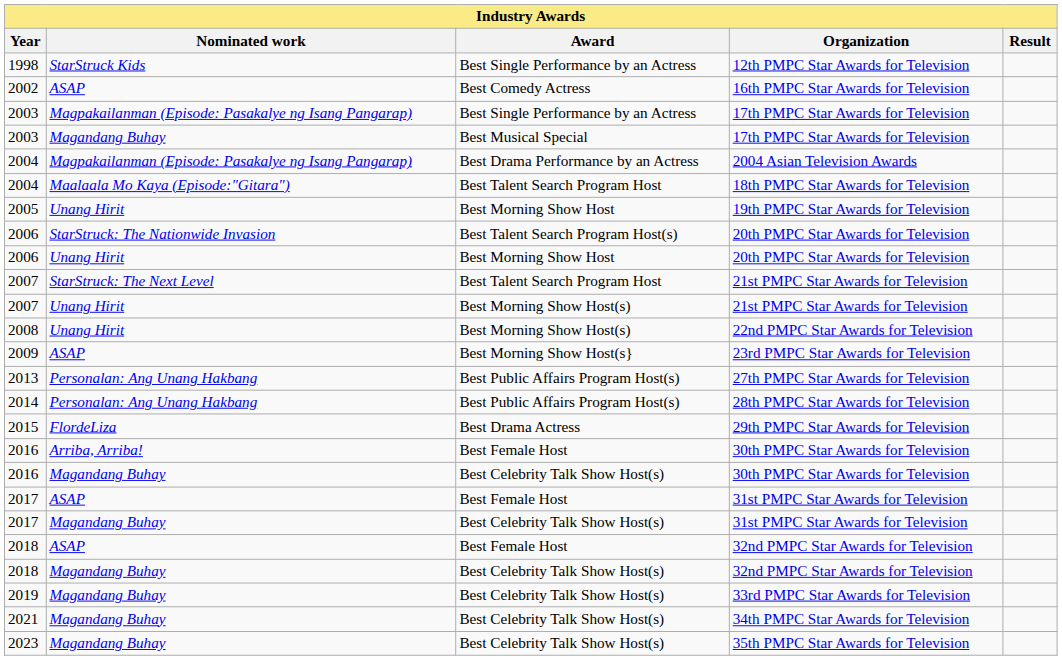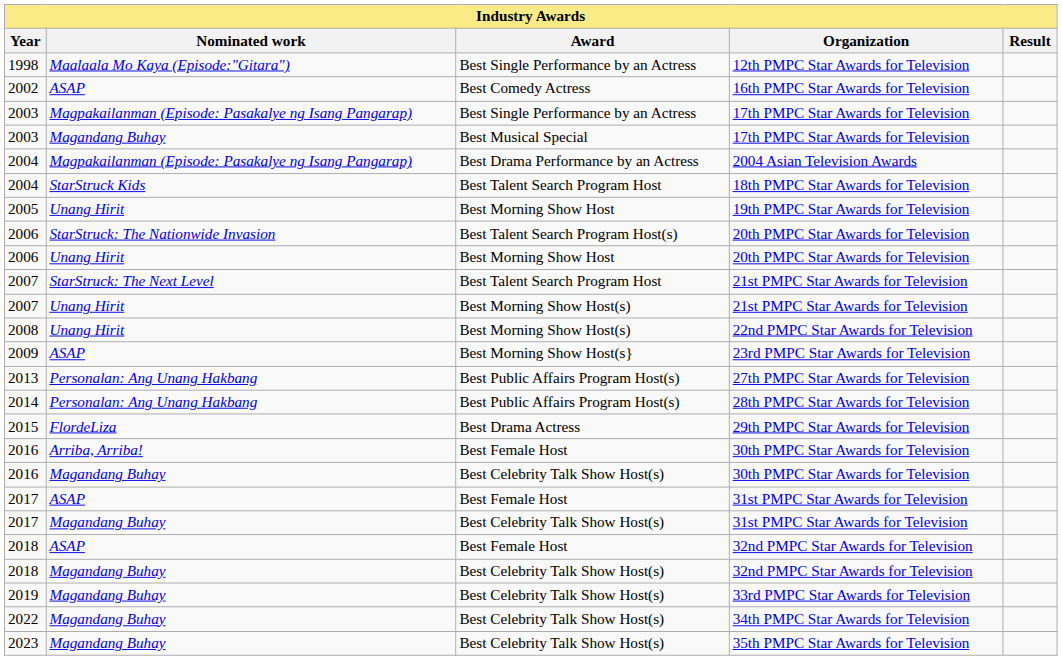12th PMPC Star Awards for Television | Nominated work: StarStruck Kids -> Maalaala Mo Kaya (Episode:"Gitara")
18th PMPC Star Awards for Television | Nominated work: Maalaala Mo Kaya (Episode:"Gitara") -> StarStruck Kids
34th PMPC Star Awards for Television | Year: 2021 -> 2022
